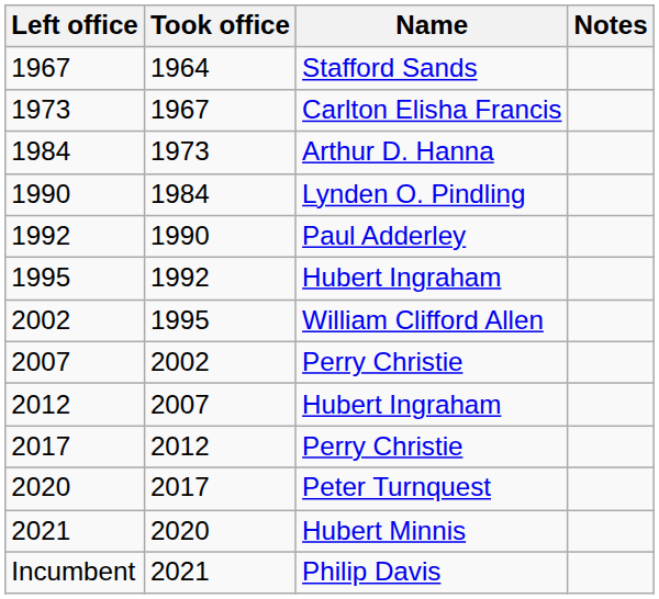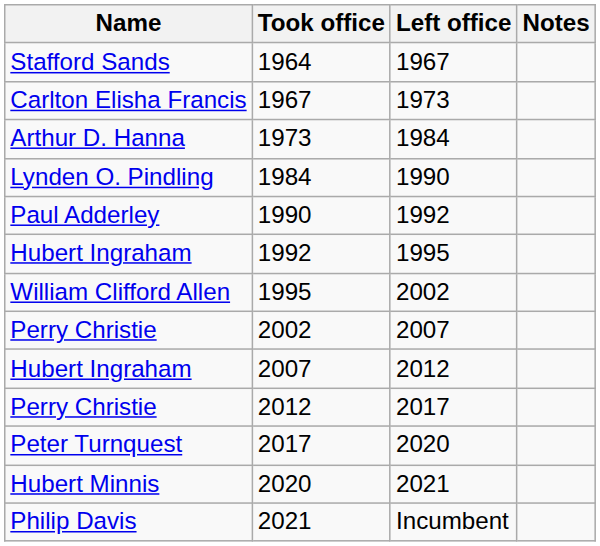columns swapped: Name <-> Left office
